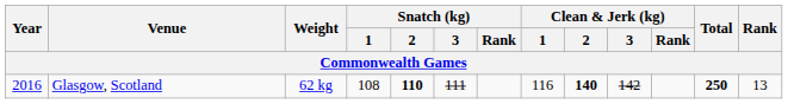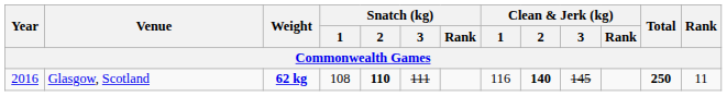Glasgow, Scotland | Weight: normal -> bold
Glasgow, Scotland | Clean & Jerk (kg) / 3: 142 -> 145
Glasgow, Scotland | Rank: 13 -> 11
